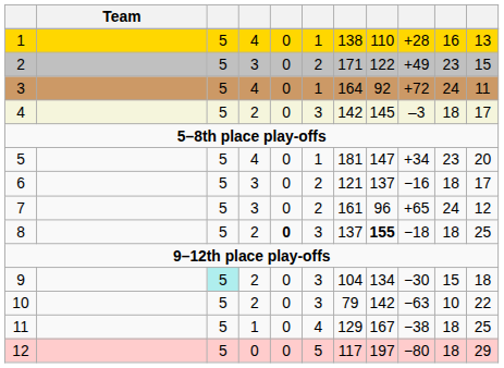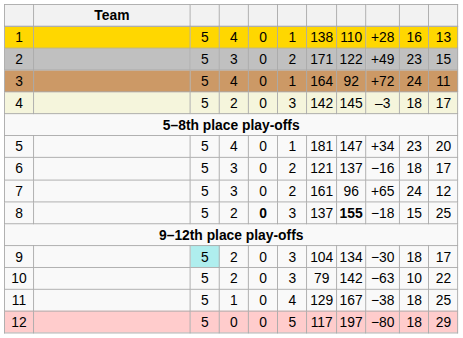8 | column 10: 18 -> 15
9 | column 10: 15 -> 18
9 | column 11: 18 -> 17
